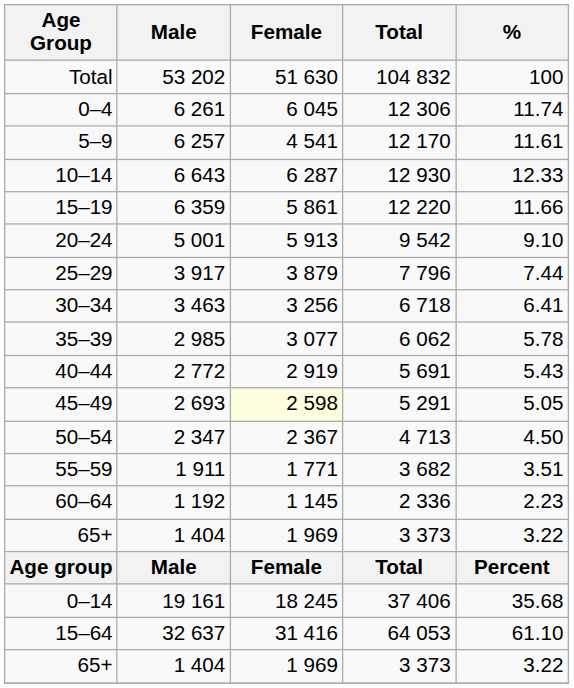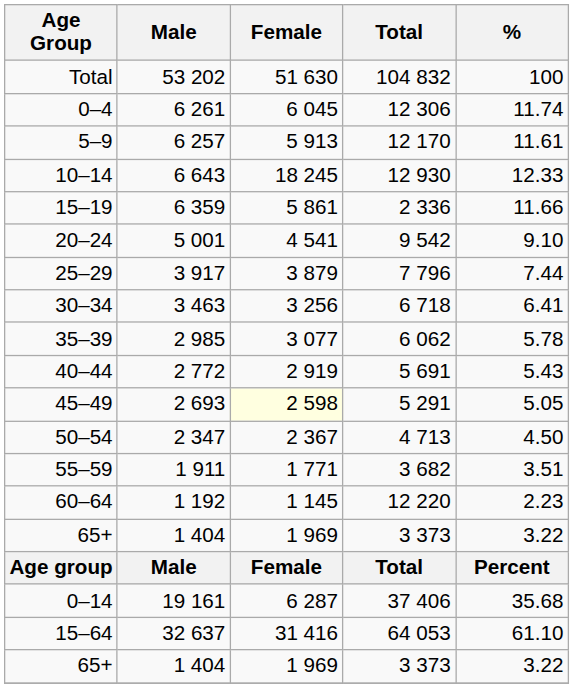5–9 | Female: 4 541 -> 5 913
10–14 | Female: 6 287 -> 18 245
15–19 | Total: 12 220 -> 2 336
20–24 | Female: 5 913 -> 4 541
60–64 | Total: 2 336 -> 12 220
0–14 | Female: 18 245 -> 6 287
